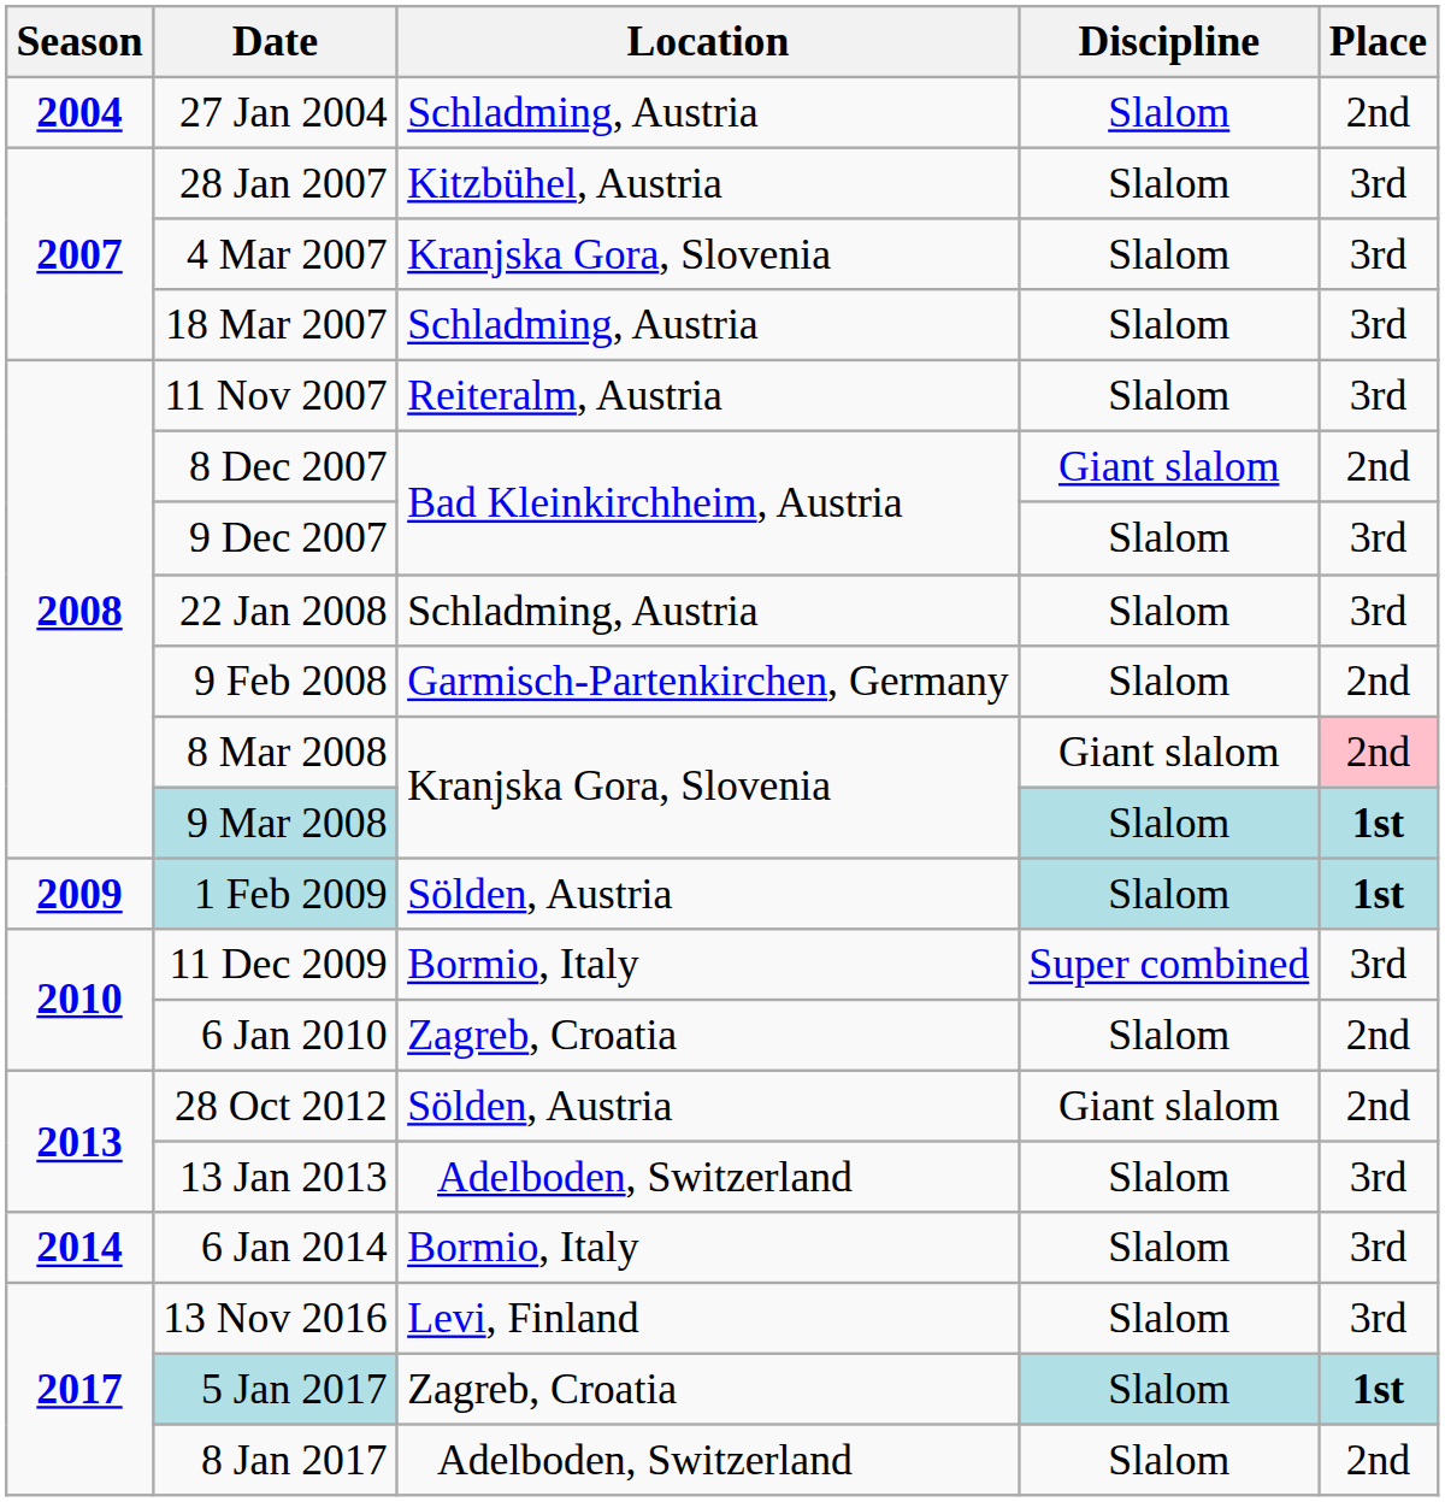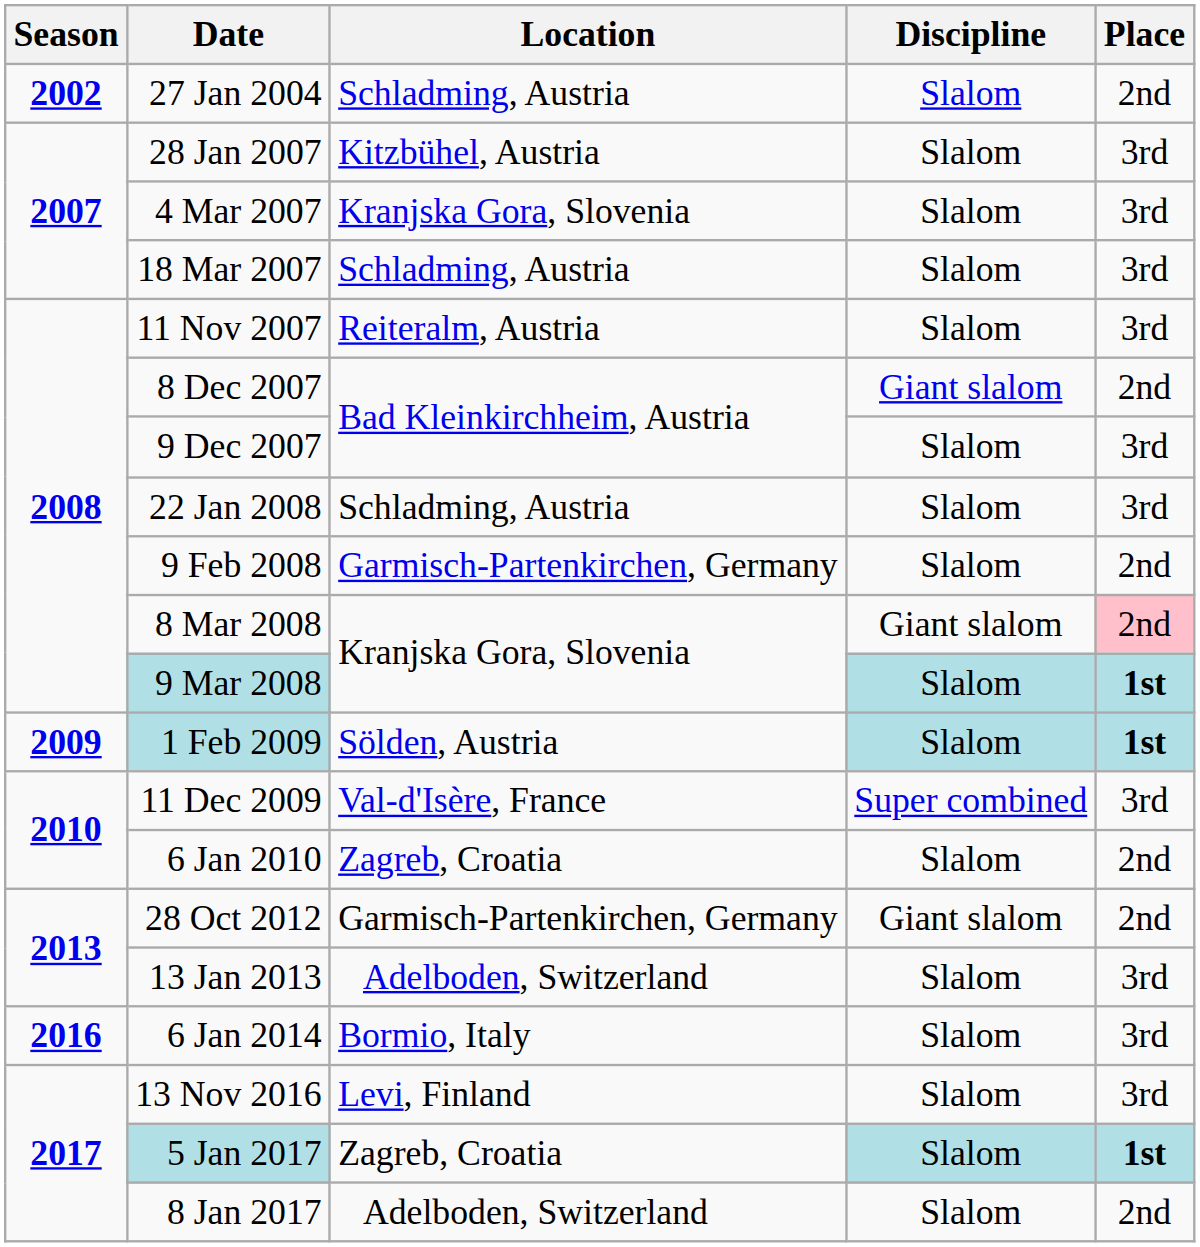27 Jan 2004 | Season: 2004 -> 2002
11 Dec 2009 | Location: Bormio, Italy -> Val-d'Isère, France
28 Oct 2012 | Location: Sölden, Austria -> Garmisch-Partenkirchen, Germany
6 Jan 2014 | Season: 2014 -> 2016
